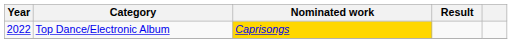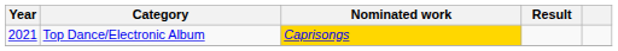Top Dance/Electronic Album | Year: 2022 -> 2021
